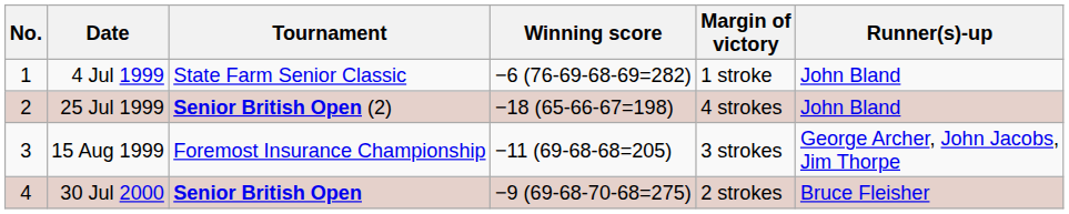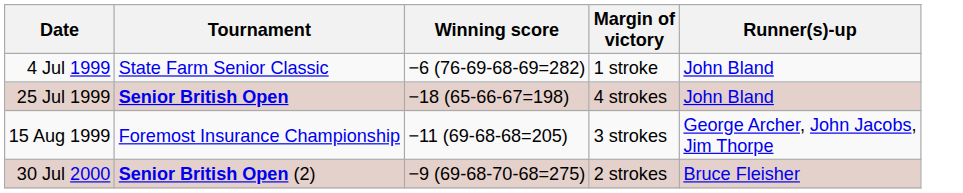- column: No. | 1 | 2 | 3 | 4
25 Jul 1999 | Tournament: Senior British Open (2) -> Senior British Open
30 Jul 2000 | Tournament: Senior British Open -> Senior British Open (2)
